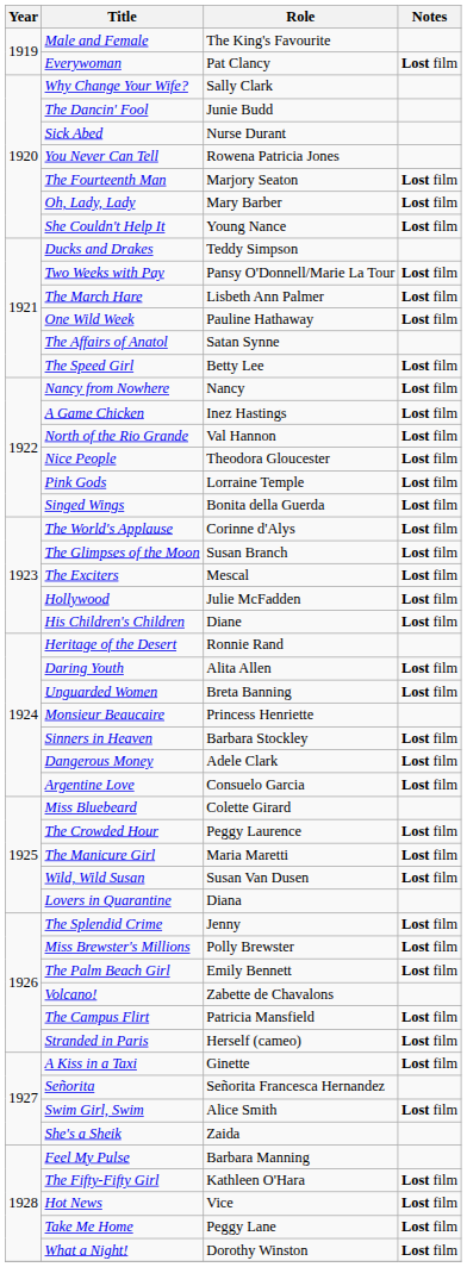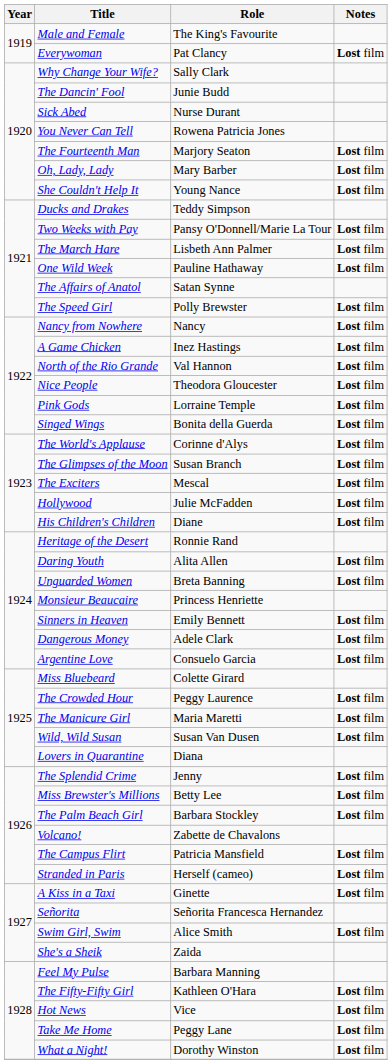The Speed Girl | Role: Betty Lee -> Polly Brewster
Sinners in Heaven | Role: Barbara Stockley -> Emily Bennett
Miss Brewster's Millions | Role: Polly Brewster -> Betty Lee
The Palm Beach Girl | Role: Emily Bennett -> Barbara Stockley
